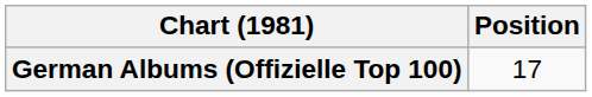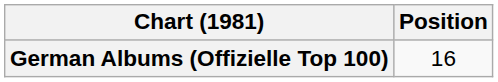German Albums (Offizielle Top 100) | Position: 17 -> 16
